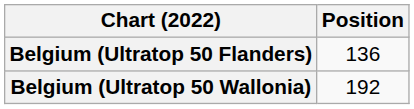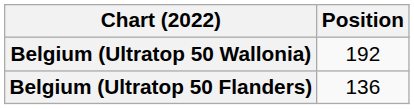rows swapped: Belgium (Ultratop 50 Flanders) <-> Belgium (Ultratop 50 Wallonia)
